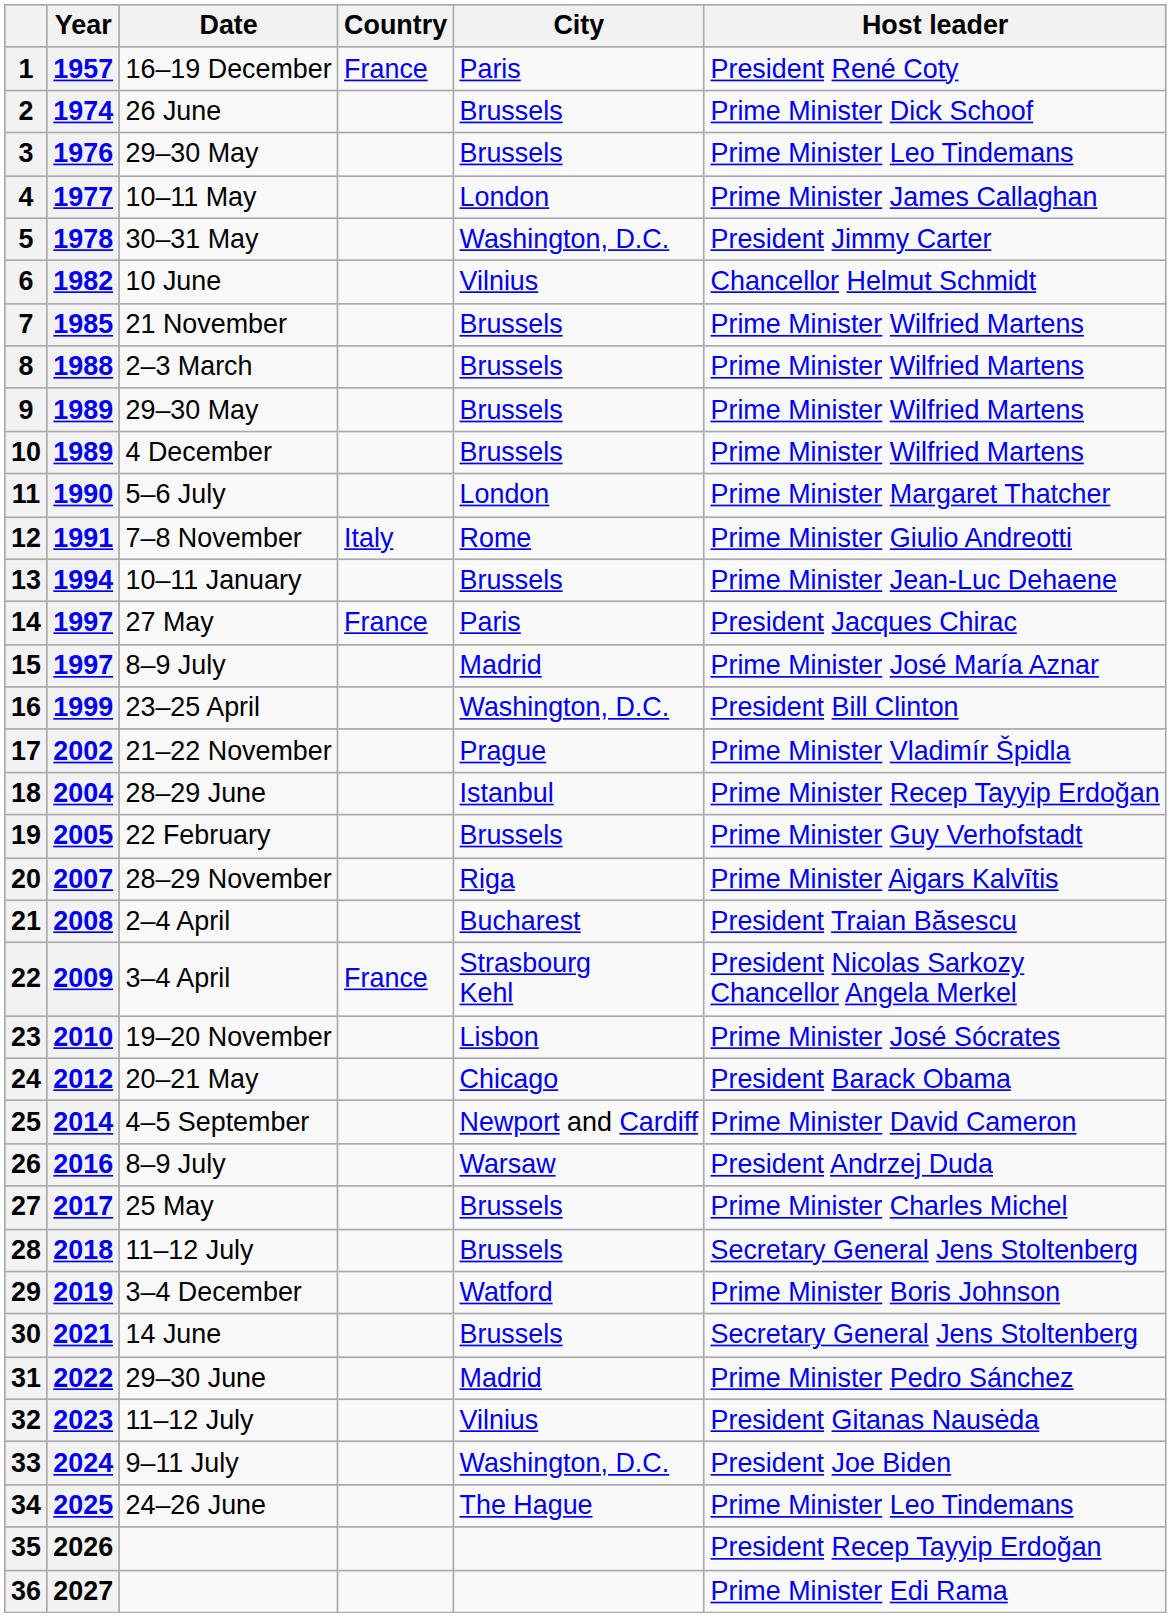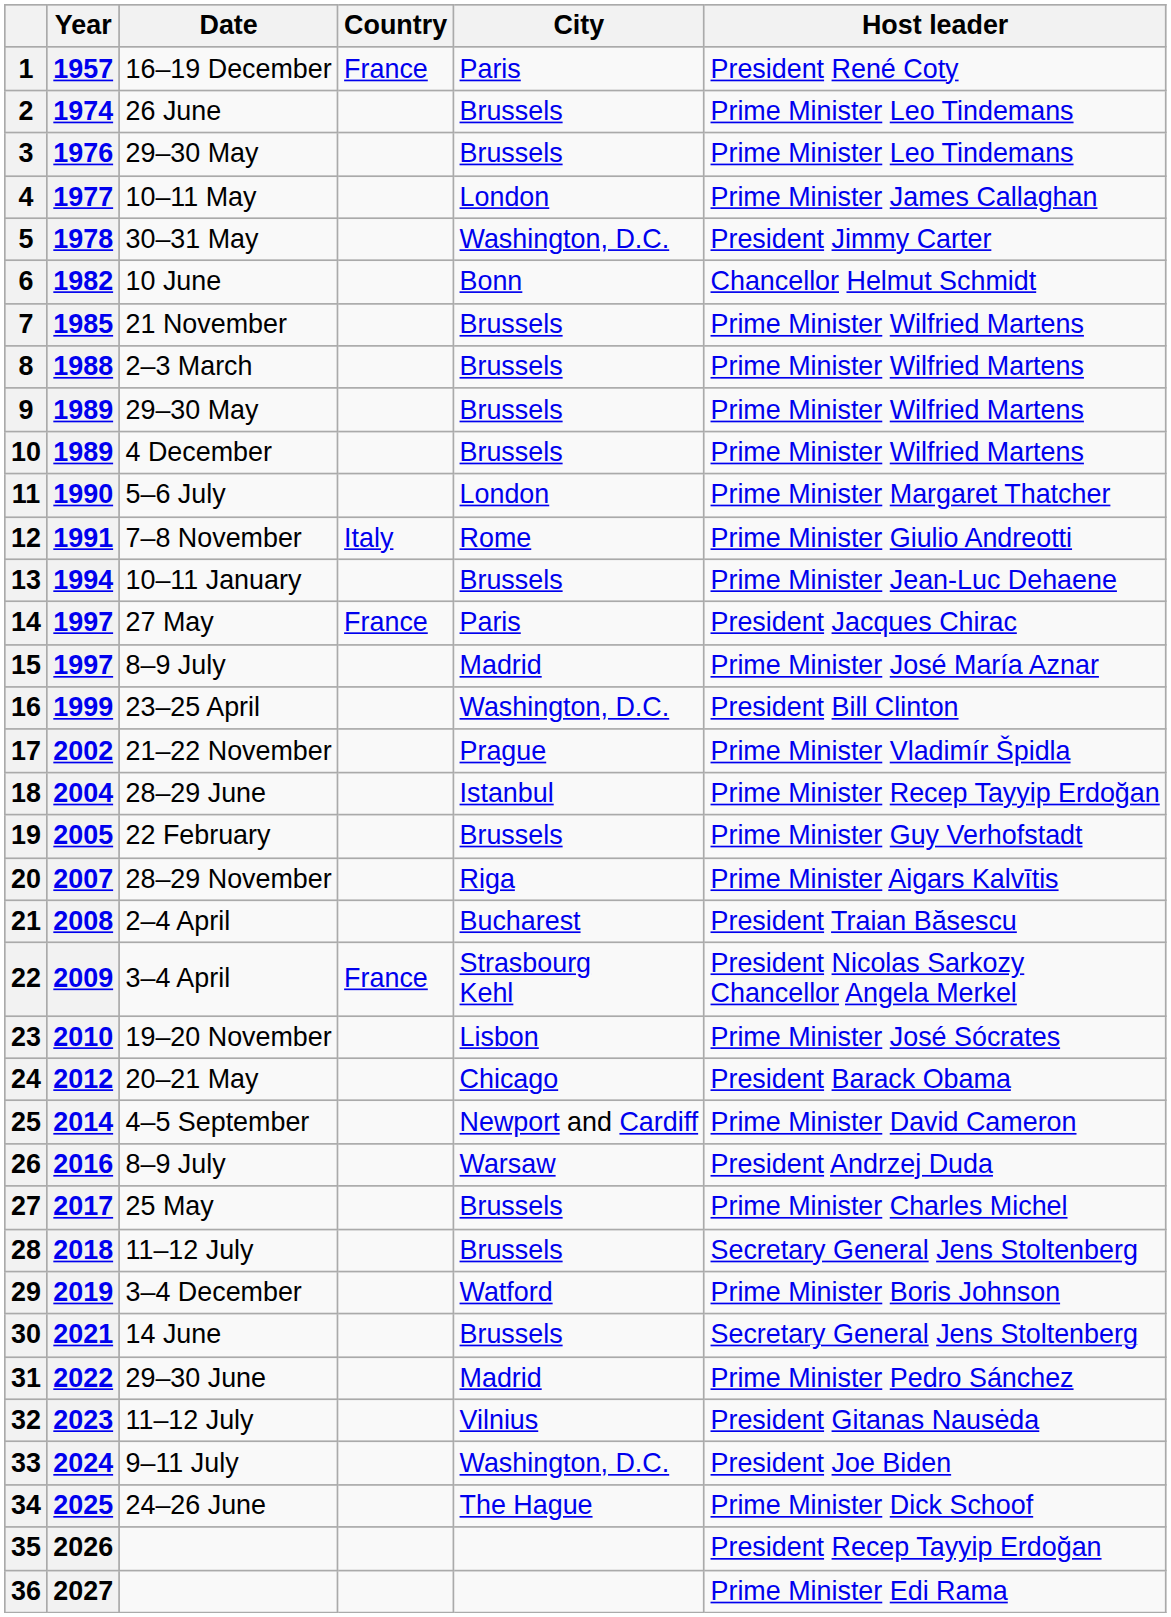2 | Host leader: Prime Minister Dick Schoof -> Prime Minister Leo Tindemans
6 | City: Vilnius -> Bonn
34 | Host leader: Prime Minister Leo Tindemans -> Prime Minister Dick Schoof
